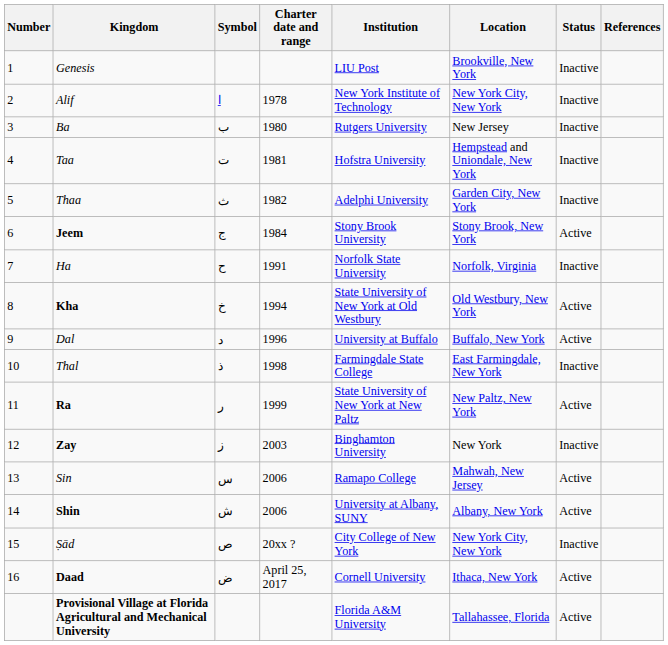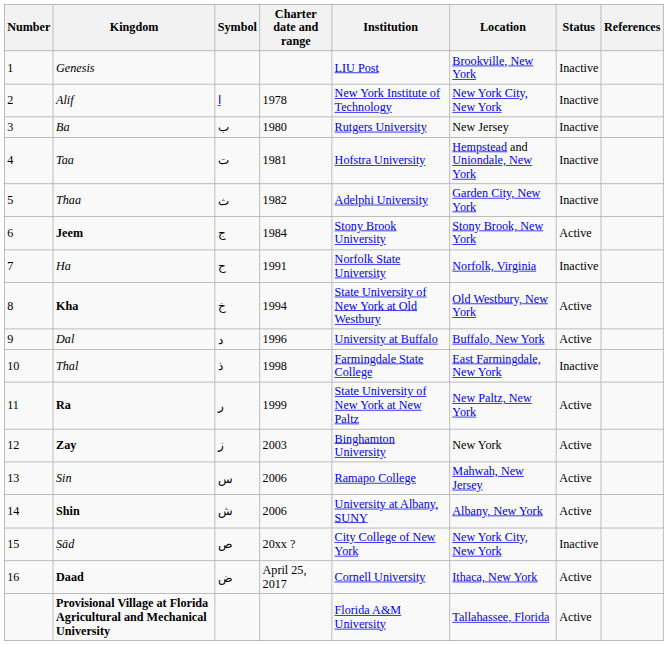Zay | Status: Inactive -> Active
